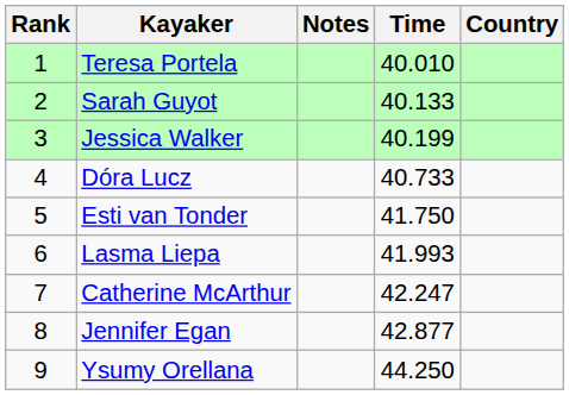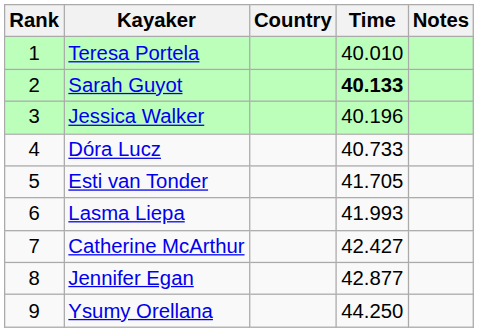columns swapped: Country <-> Notes
Sarah Guyot | Time: normal -> bold
Jessica Walker | Time: 40.199 -> 40.196
Esti van Tonder | Time: 41.750 -> 41.705
Catherine McArthur | Time: 42.247 -> 42.427
